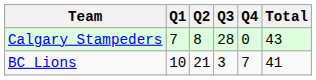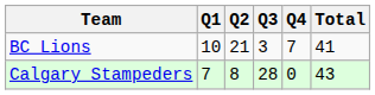rows swapped: BC Lions <-> Calgary Stampeders
